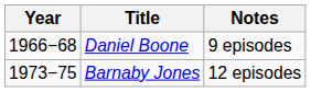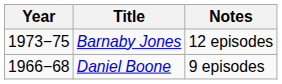rows swapped: Daniel Boone <-> Barnaby Jones
